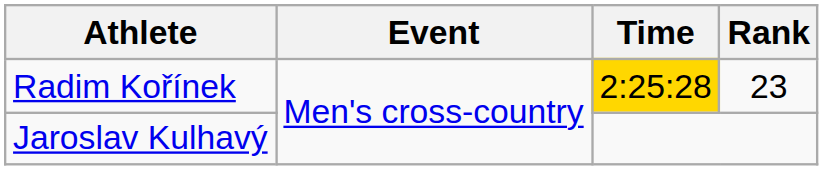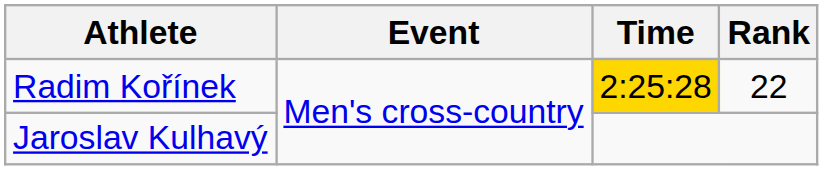Radim Kořínek | Rank: 23 -> 22
